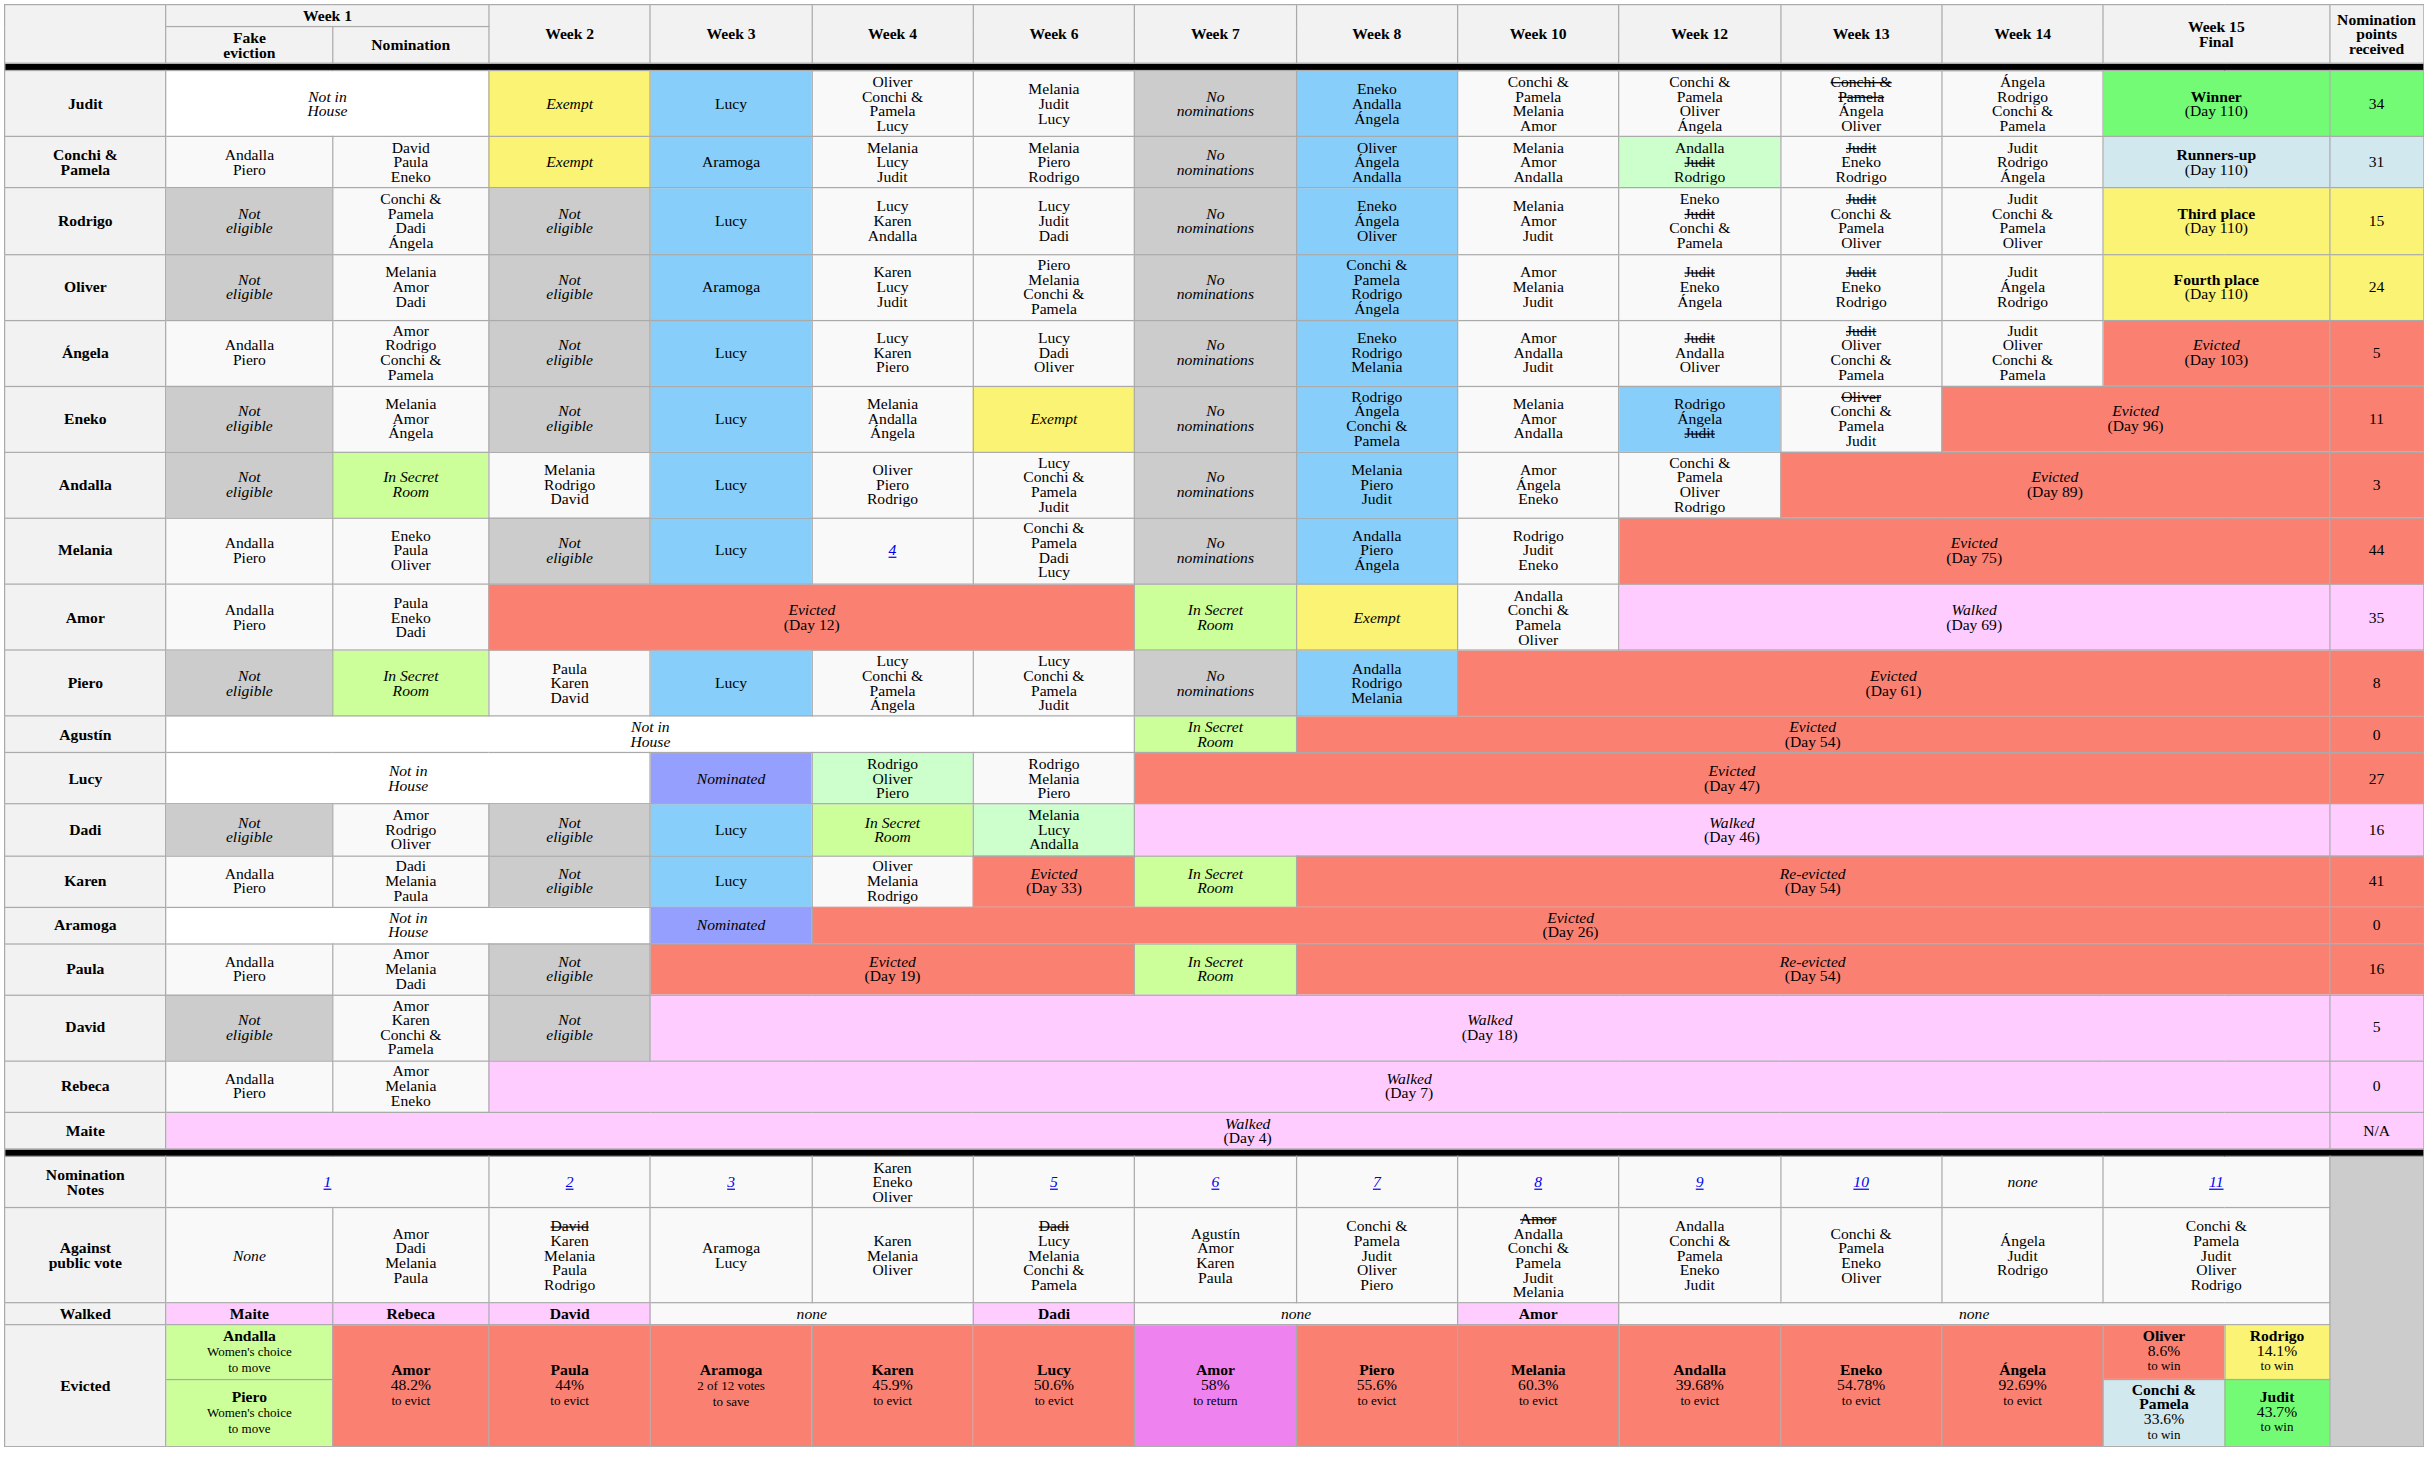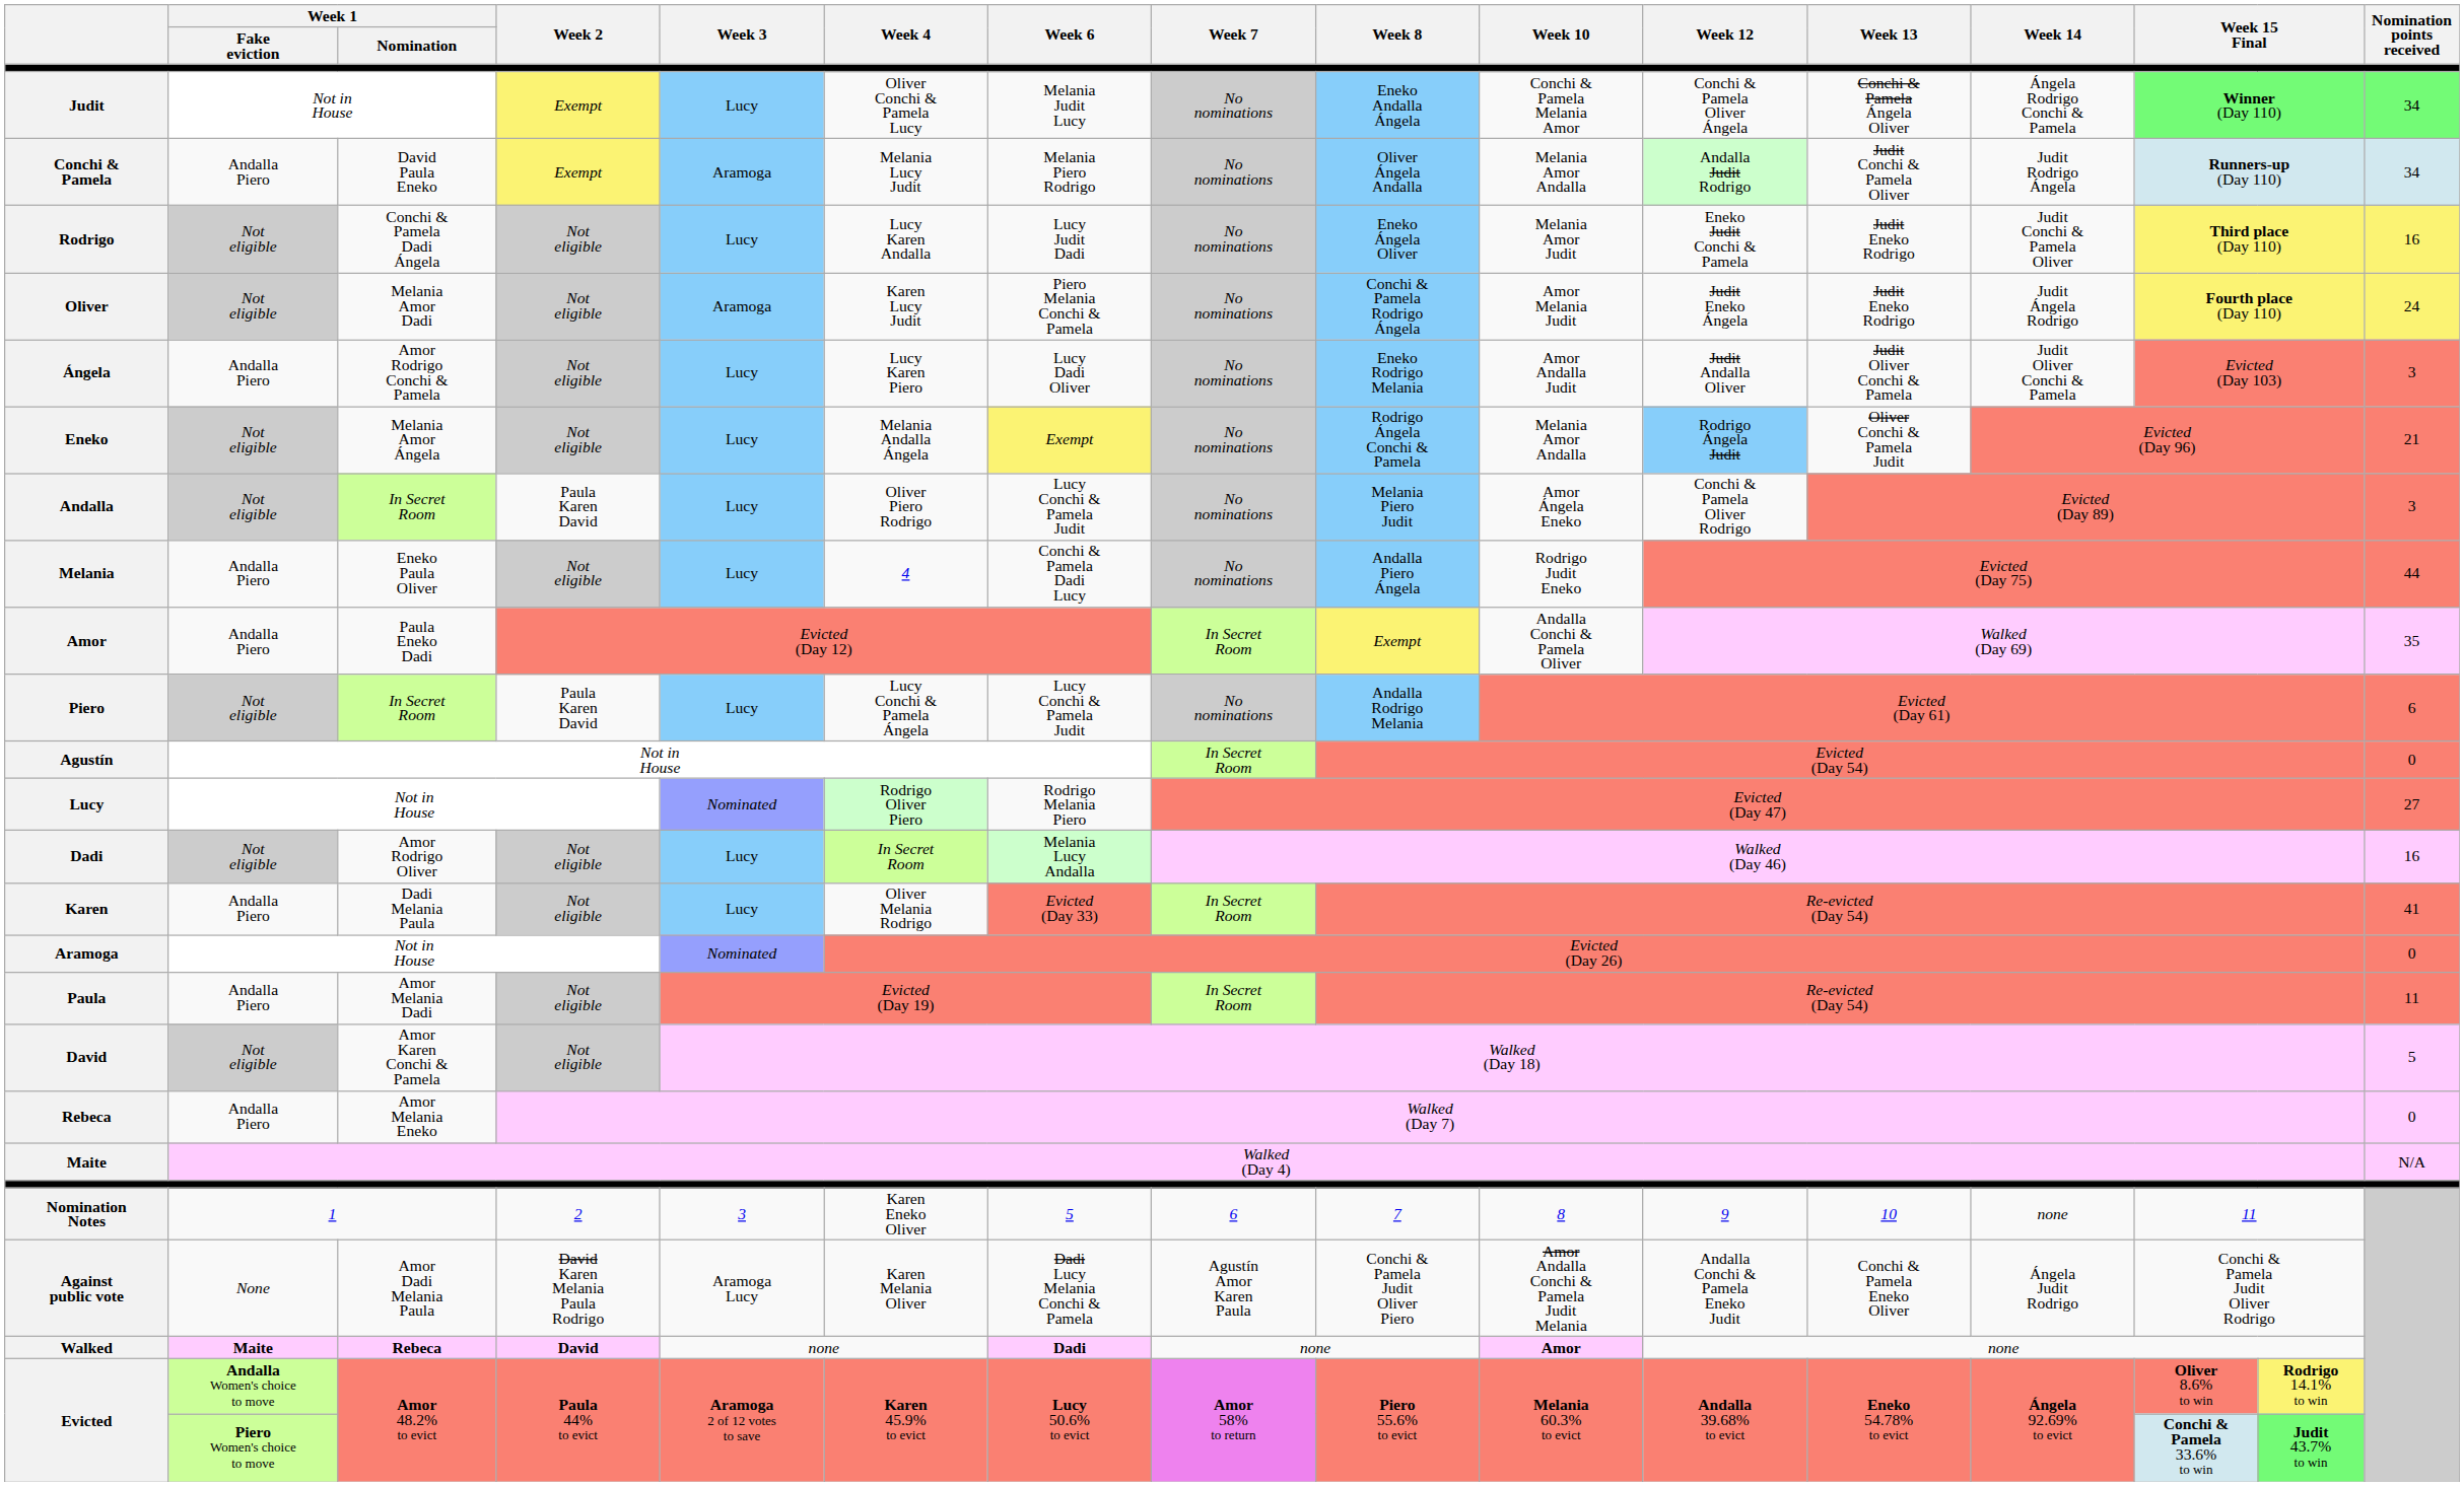Conchi & Pamela | Week 13: Judit Eneko Rodrigo -> Judit Conchi & Pamela Oliver
Conchi & Pamela | Nomination points received: 31 -> 34
Rodrigo | Week 13: Judit Conchi & Pamela Oliver -> Judit Eneko Rodrigo
Rodrigo | Nomination points received: 15 -> 16
Ángela | Nomination points received: 5 -> 3
Eneko | Nomination points received: 11 -> 21
Andalla | Week 2: Melania Rodrigo David -> Paula Karen David
Piero | Nomination points received: 8 -> 6
Paula | Nomination points received: 16 -> 11
